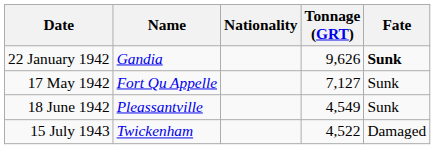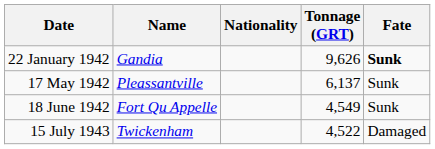17 May 1942 | Name: Fort Qu Appelle -> Pleassantville
17 May 1942 | Tonnage (GRT): 7,127 -> 6,137
18 June 1942 | Name: Pleassantville -> Fort Qu Appelle
